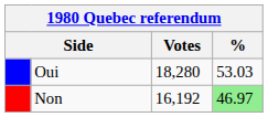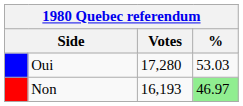Oui | Votes: 18,280 -> 17,280
Non | Votes: 16,192 -> 16,193
